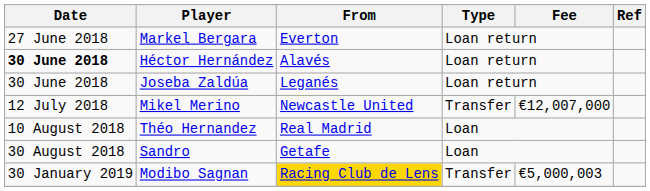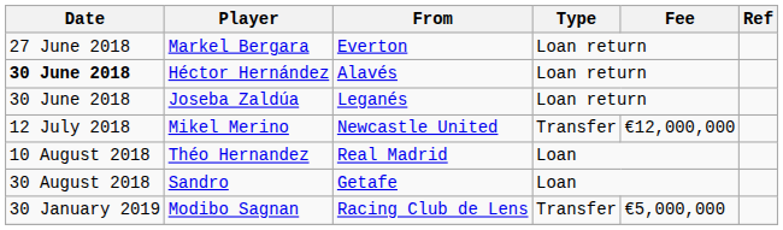Mikel Merino | Fee: €12,007,000 -> €12,000,000
Modibo Sagnan | From: gold background -> no background
Modibo Sagnan | Fee: €5,000,003 -> €5,000,000
